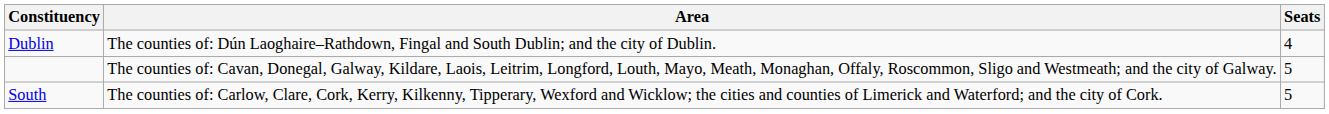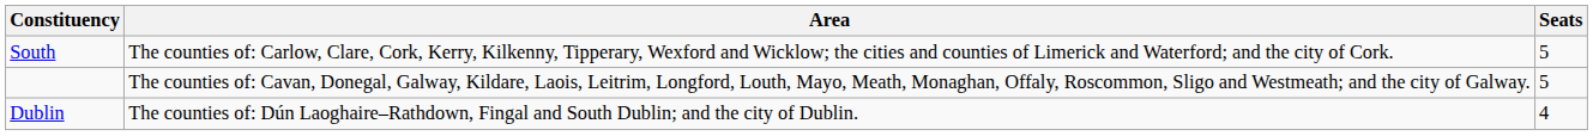rows swapped: Dublin <-> South
